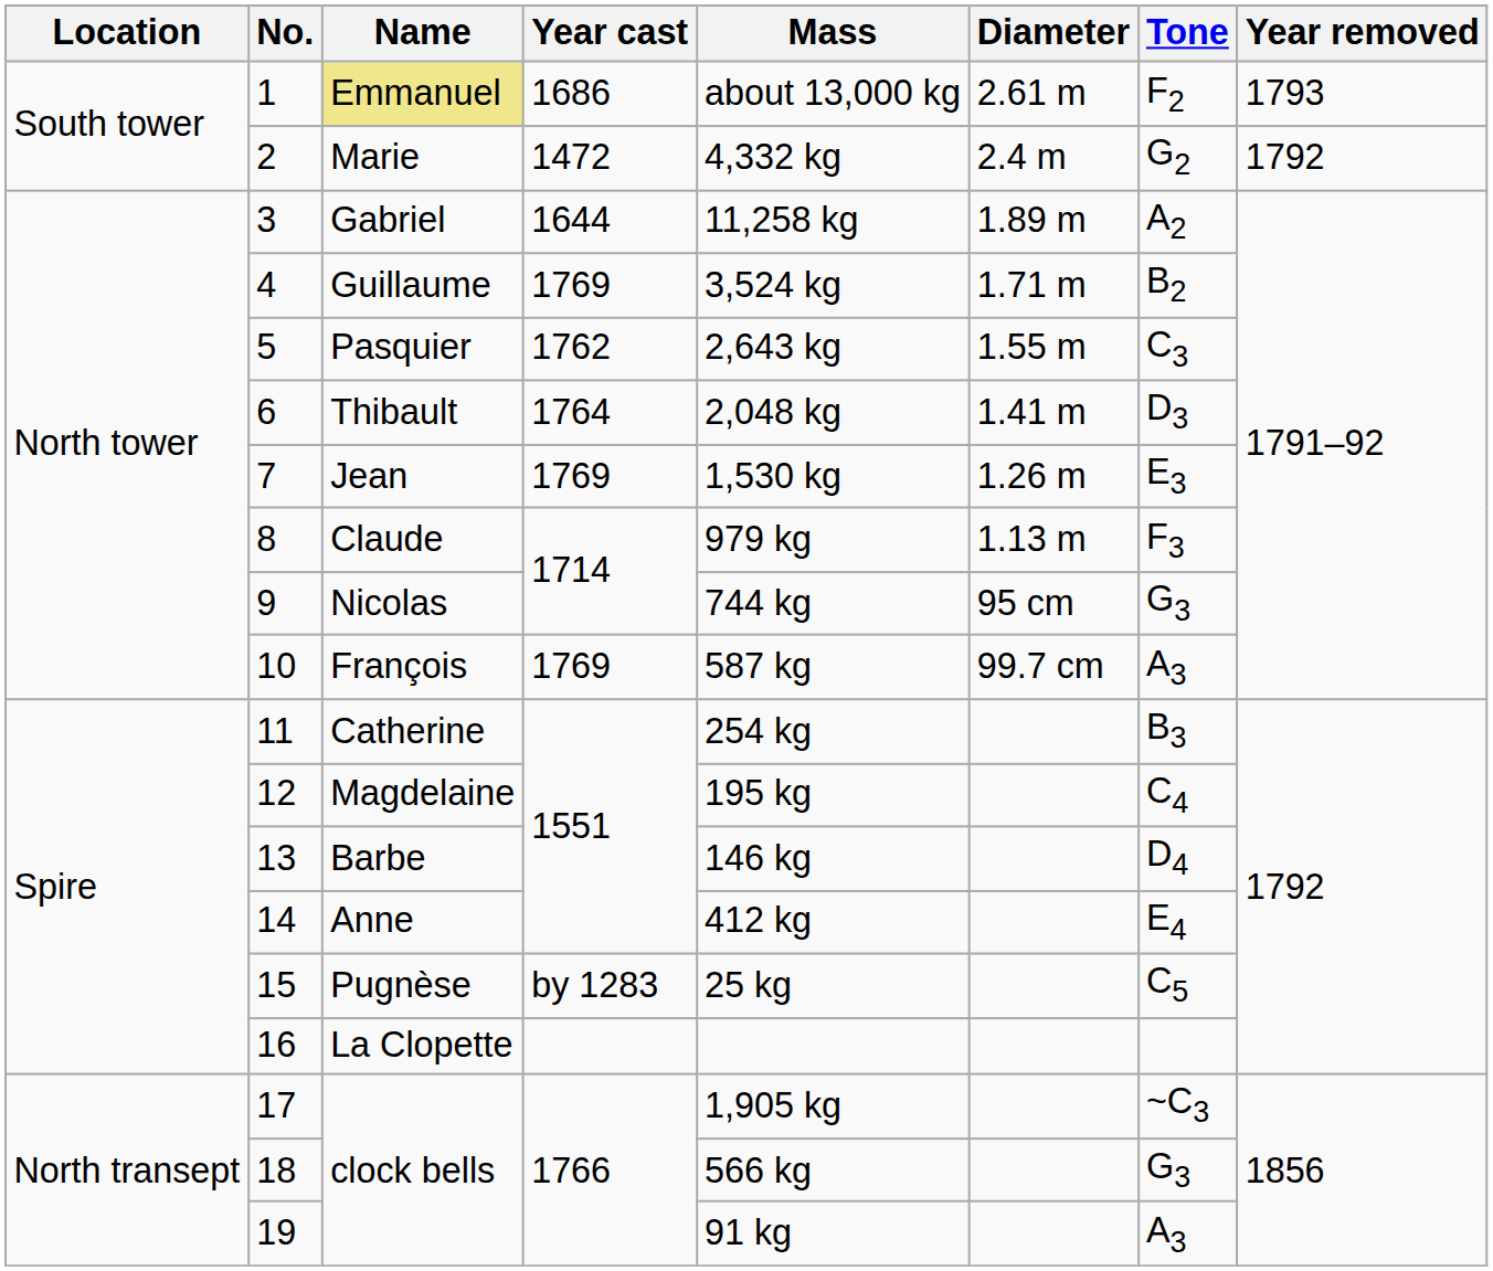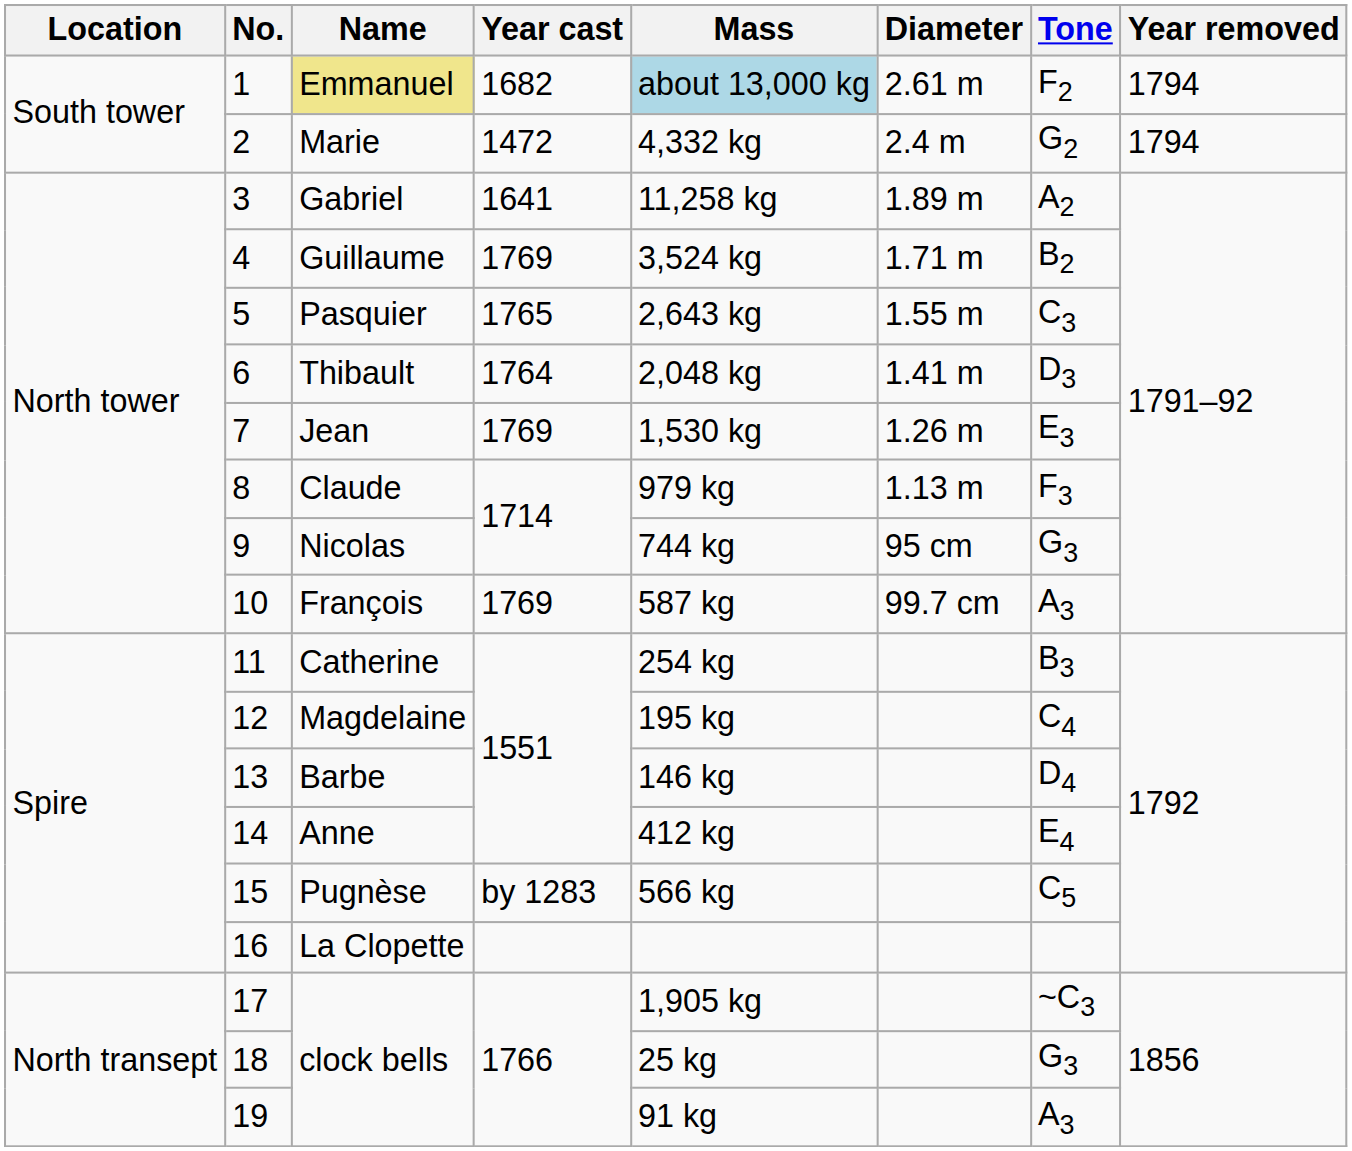1 | Year cast: 1686 -> 1682
1 | Mass: no background -> lightblue background
1 | Year removed: 1793 -> 1794
2 | Year removed: 1792 -> 1794
3 | Year cast: 1644 -> 1641
5 | Year cast: 1762 -> 1765
15 | Mass: 25 kg -> 566 kg
18 | Mass: 566 kg -> 25 kg
